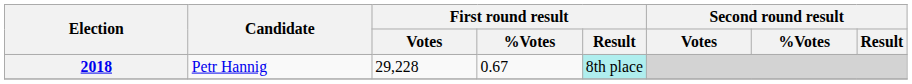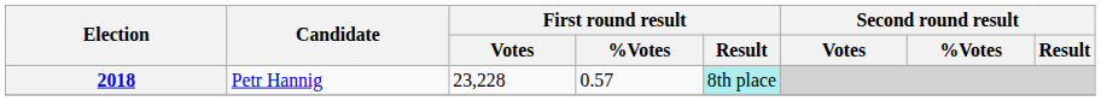2018 | First round result / Votes: 29,228 -> 23,228
2018 | First round result / %Votes: 0.67 -> 0.57
